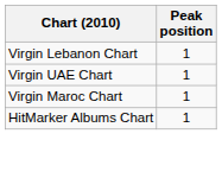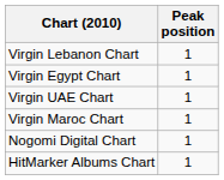+ row: Virgin Egypt Chart | 1
+ row: Nogomi Digital Chart | 1
